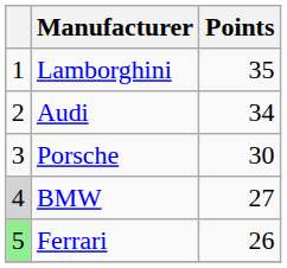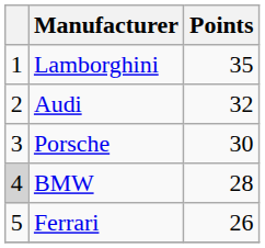Audi | Points: 34 -> 32
BMW | Points: 27 -> 28
Ferrari | column 1: lightgreen background -> no background
